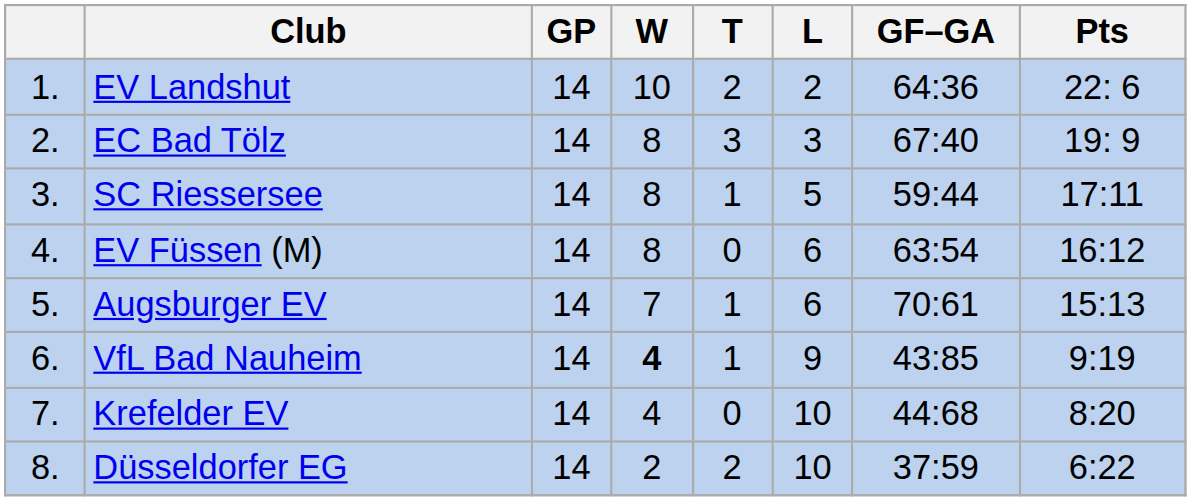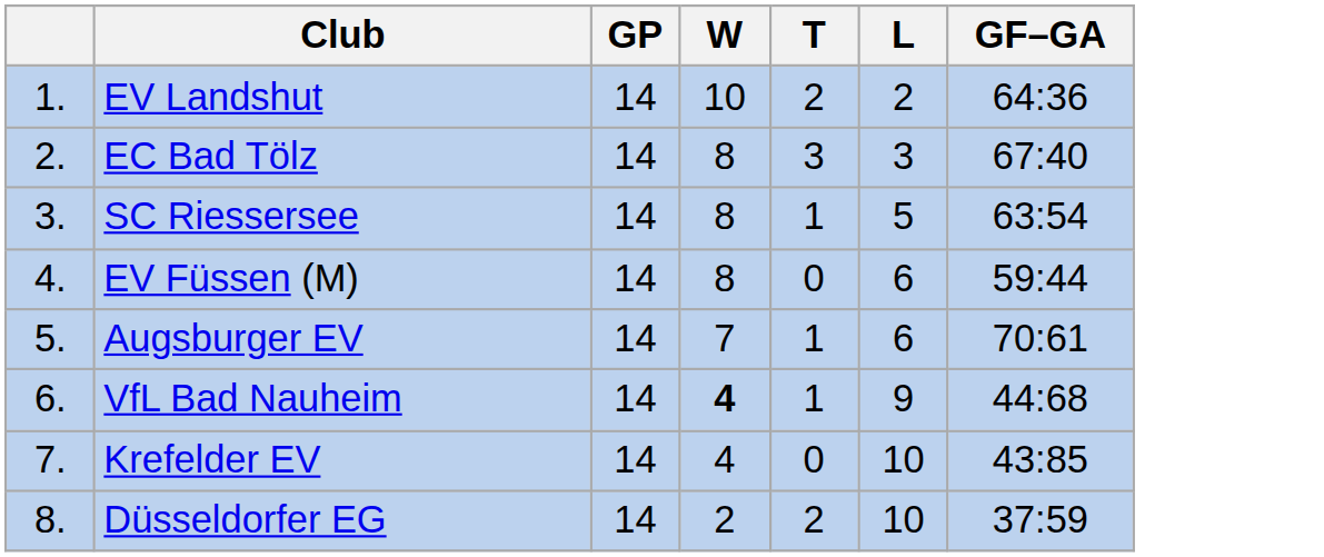- column: Pts | 22: 6 | 19: 9 | 17:11 | 16:12 | 15:13 | 9:19 | 8:20 | 6:22
SC Riessersee | GF–GA: 59:44 -> 63:54
EV Füssen (M) | GF–GA: 63:54 -> 59:44
VfL Bad Nauheim | GF–GA: 43:85 -> 44:68
Krefelder EV | GF–GA: 44:68 -> 43:85
